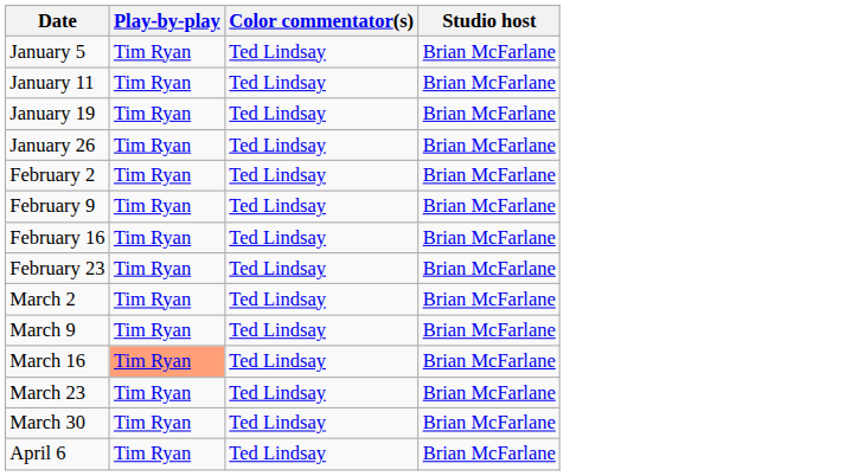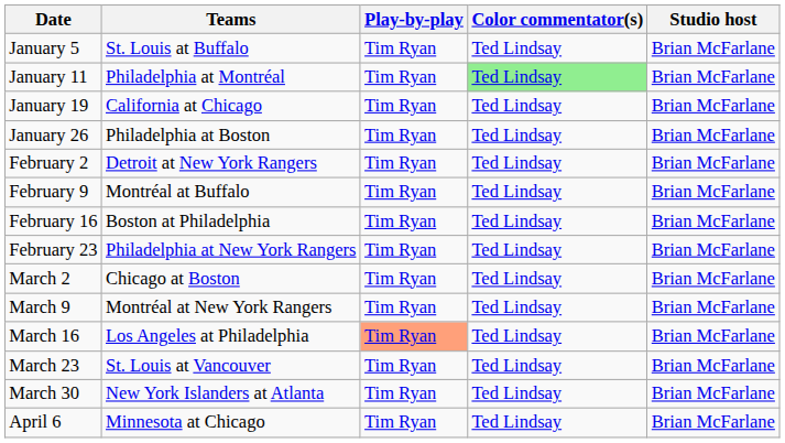+ column: Teams | St. Louis at Buffalo | Philadelphia at Montréal | California at Chicago | Philadelphia at Boston | Detroit at New York Rangers | Montréal at Buffalo | Boston at Philadelphia | Philadelphia at New York Rangers | Chicago at Boston | Montréal at New York Rangers | Los Angeles at Philadelphia | St. Louis at Vancouver | New York Islanders at Atlanta | Minnesota at Chicago
January 11 | Color commentator(s): no background -> lightgreen background
